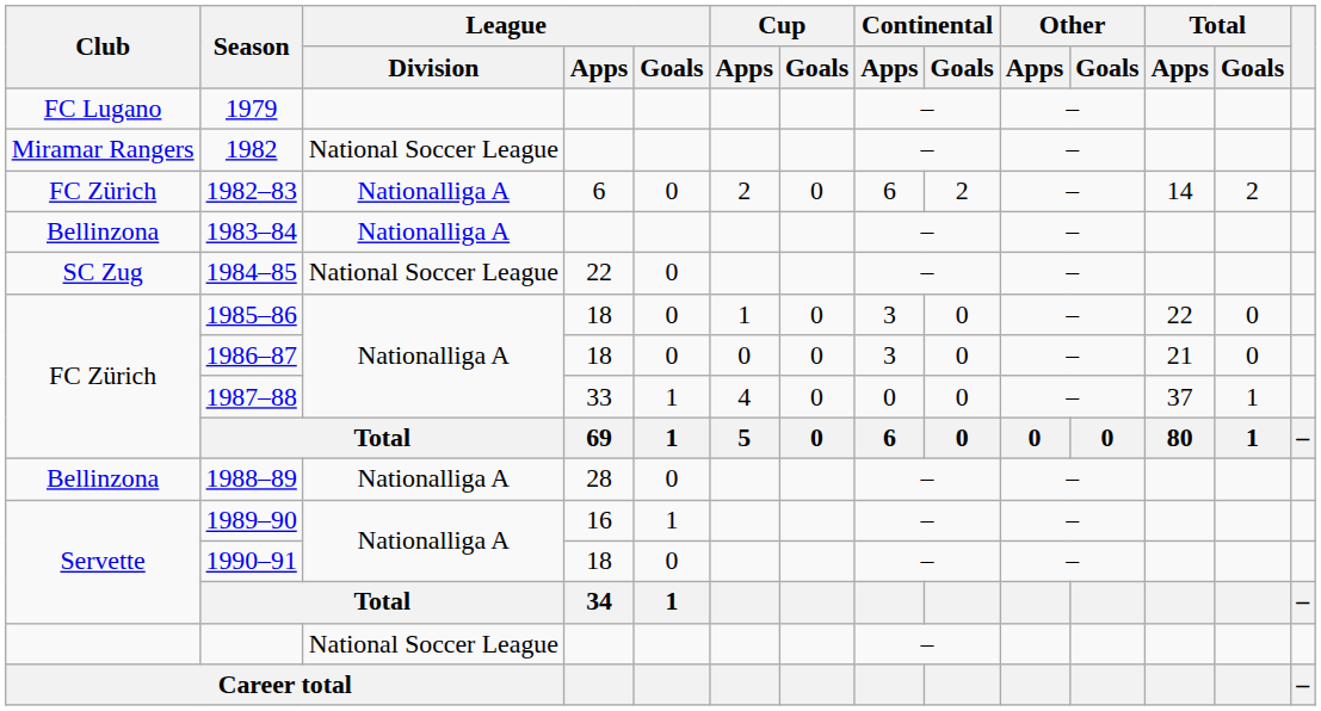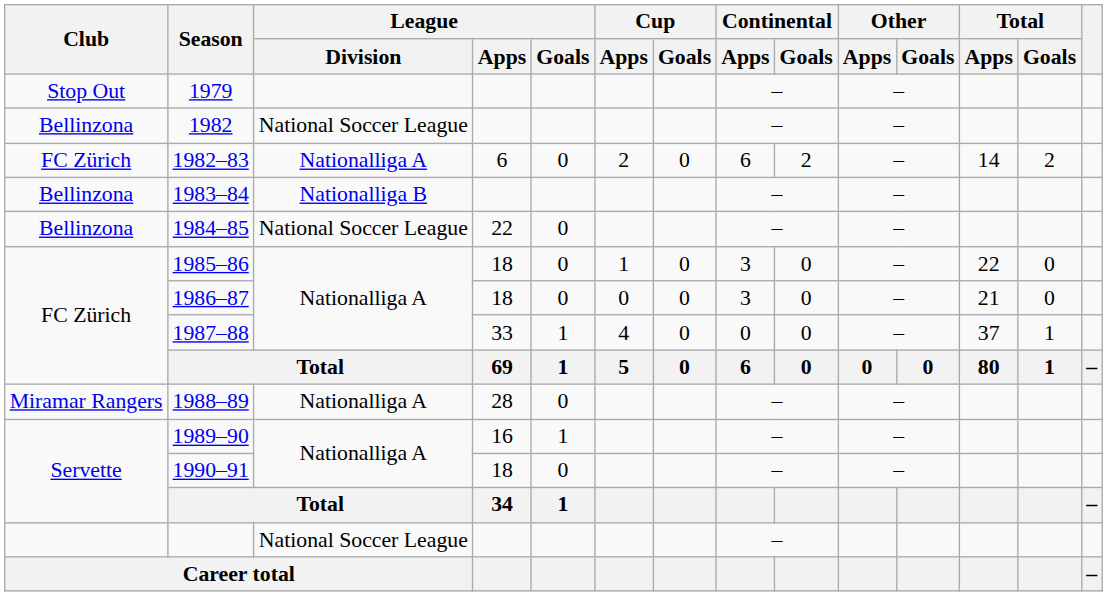1979 | Club: FC Lugano -> Stop Out
1982 | Club: Miramar Rangers -> Bellinzona
1983–84 | League / Division: Nationalliga A -> Nationalliga B
1984–85 | Club: SC Zug -> Bellinzona
1988–89 | Club: Bellinzona -> Miramar Rangers
